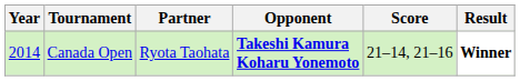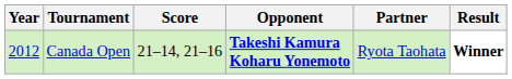columns swapped: Partner <-> Score
Canada Open | Year: 2014 -> 2012
